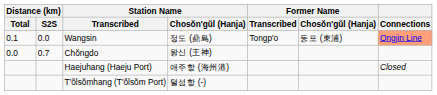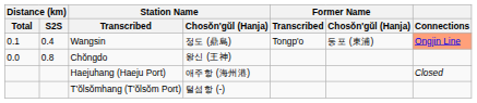Wangsin | Distance (km) / S2S: 0.0 -> 0.4
Chŏngdo | Distance (km) / S2S: 0.7 -> 0.8
